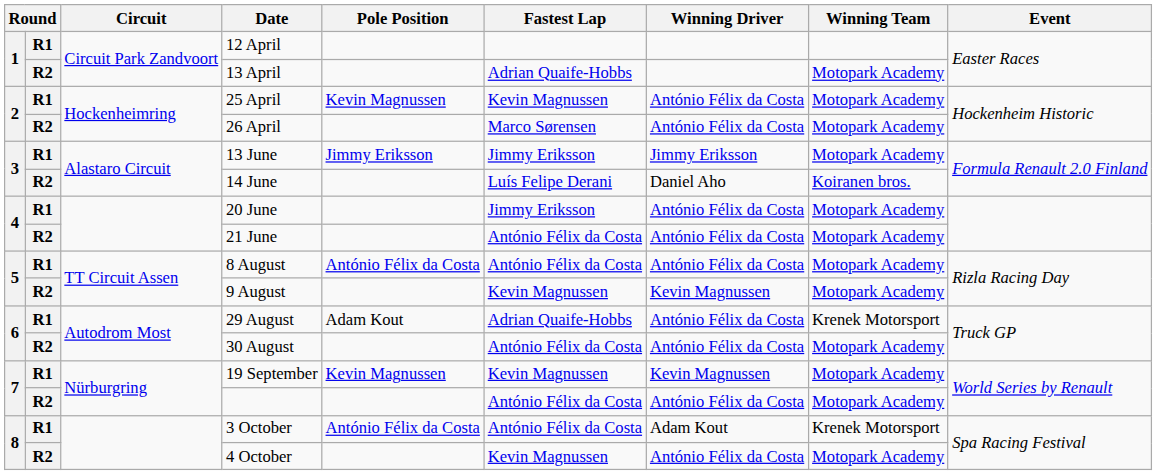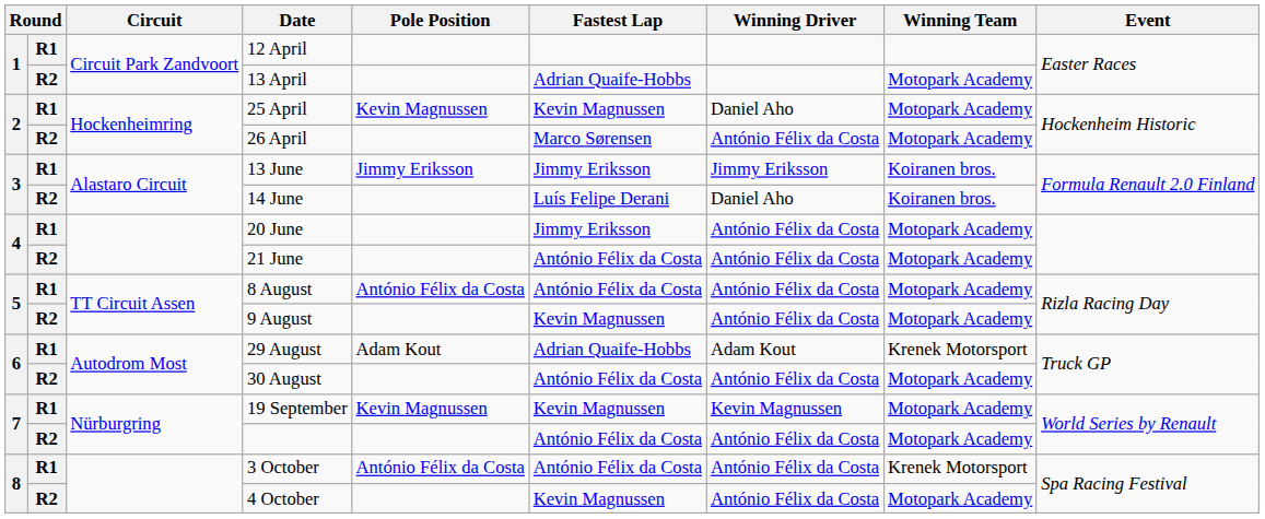25 April | Winning Driver: António Félix da Costa -> Daniel Aho
13 June | Winning Team: Motopark Academy -> Koiranen bros.
9 August | Winning Driver: Kevin Magnussen -> António Félix da Costa
29 August | Winning Driver: António Félix da Costa -> Adam Kout
3 October | Winning Driver: Adam Kout -> António Félix da Costa
